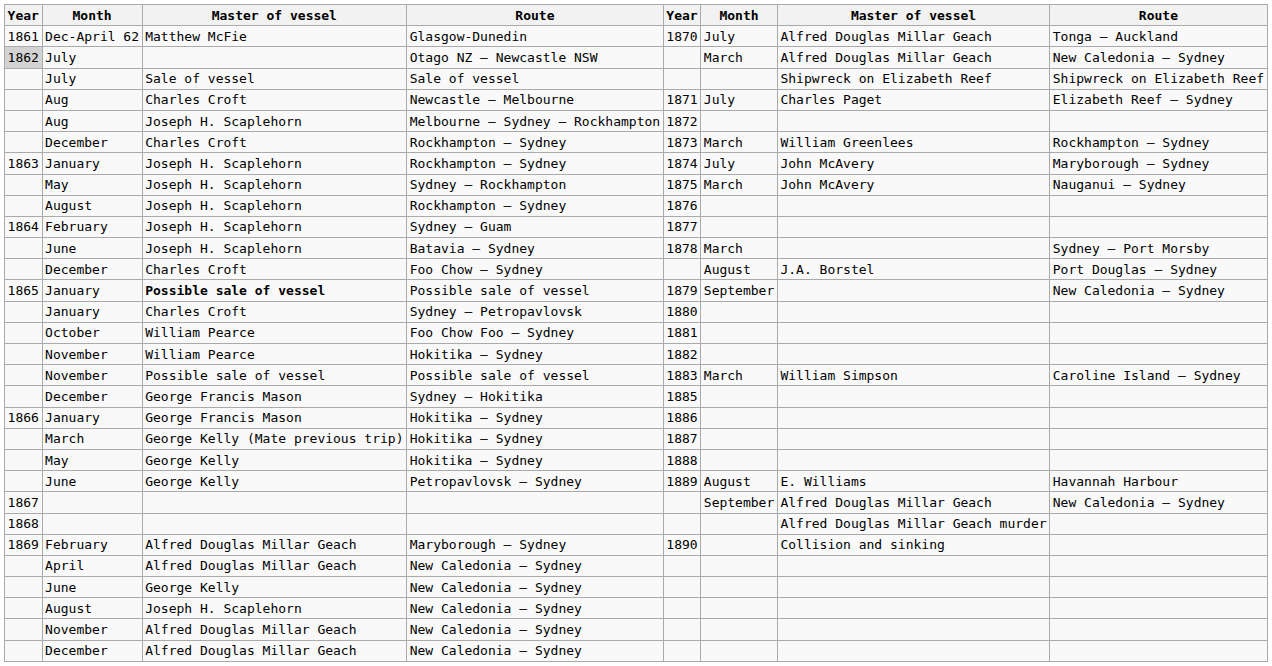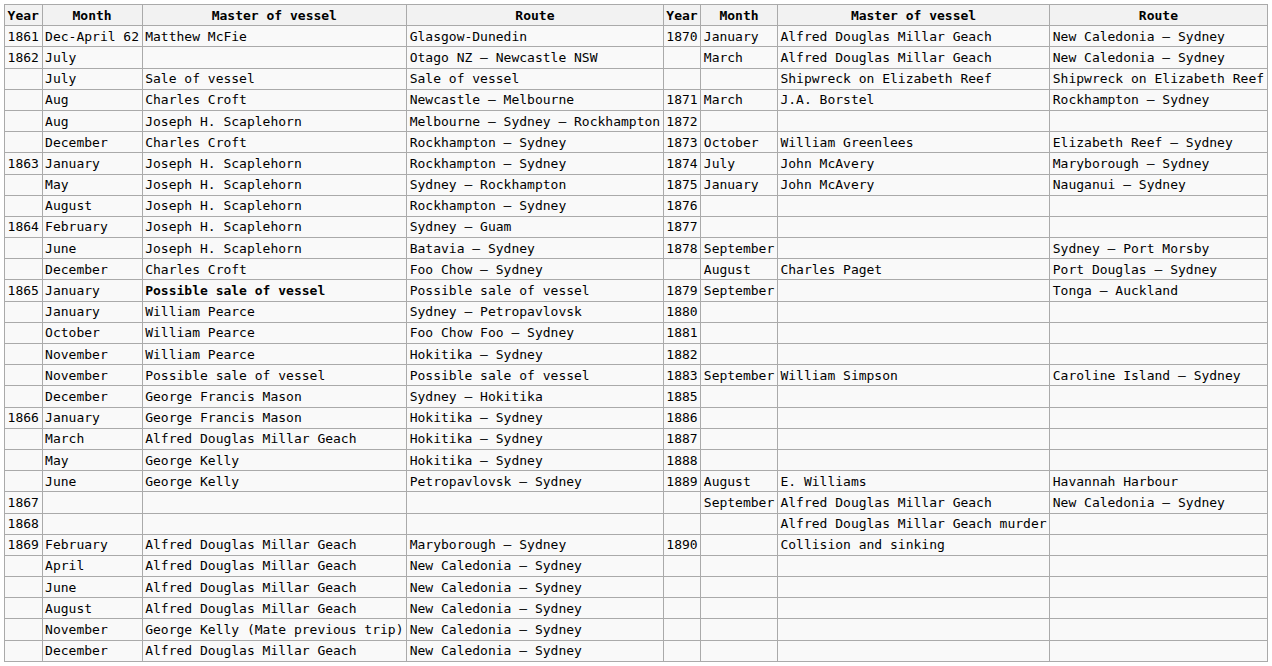Glasgow-Dunedin | column 6: July -> January
Glasgow-Dunedin | column 8: Tonga – Auckland -> New Caledonia – Sydney
Otago NZ – Newcastle NSW | column 1: lightgrey background -> no background
Newcastle – Melbourne | column 6: July -> March
Newcastle – Melbourne | column 7: Charles Paget -> J.A. Borstel
Newcastle – Melbourne | column 8: Elizabeth Reef – Sydney -> Rockhampton – Sydney
December / Rockhampton – Sydney | column 6: March -> October
December / Rockhampton – Sydney | column 8: Rockhampton – Sydney -> Elizabeth Reef – Sydney
Sydney – Rockhampton | column 6: March -> January
Batavia – Sydney | column 6: March -> September
Foo Chow – Sydney | column 7: J.A. Borstel -> Charles Paget
January / Possible sale of vessel | column 8: New Caledonia – Sydney -> Tonga – Auckland
Sydney – Petropavlovsk | column 3: Charles Croft -> William Pearce
November / Possible sale of vessel | column 6: March -> September
March / Hokitika – Sydney | column 3: George Kelly (Mate previous trip) -> Alfred Douglas Millar Geach
June / New Caledonia – Sydney | column 3: George Kelly -> Alfred Douglas Millar Geach
August / New Caledonia – Sydney | column 3: Joseph H. Scaplehorn -> Alfred Douglas Millar Geach
November / New Caledonia – Sydney | column 3: Alfred Douglas Millar Geach -> George Kelly (Mate previous trip)
